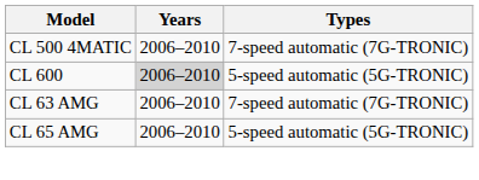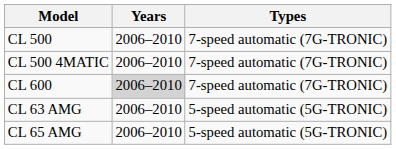+ row: CL 500 | 2006–2010 | 7-speed automatic (7G-TRONIC)
CL 600 | Types: 5-speed automatic (5G-TRONIC) -> 7-speed automatic (7G-TRONIC)
CL 63 AMG | Types: 7-speed automatic (7G-TRONIC) -> 5-speed automatic (5G-TRONIC)
